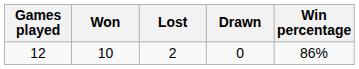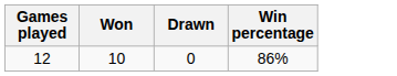- column: Lost | 2
